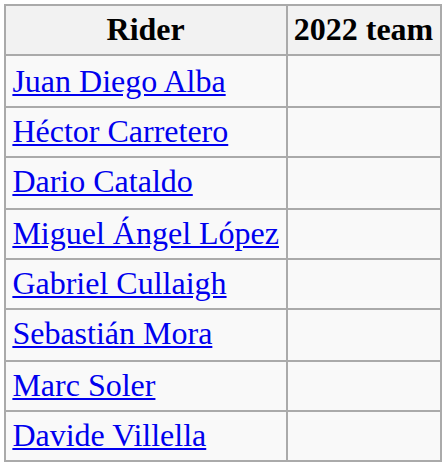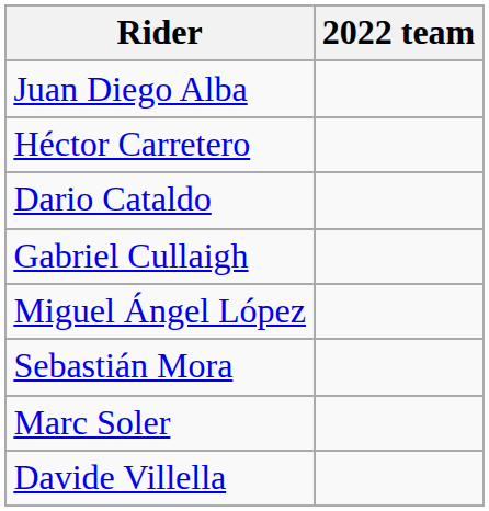rows swapped: Gabriel Cullaigh <-> Miguel Ángel López
